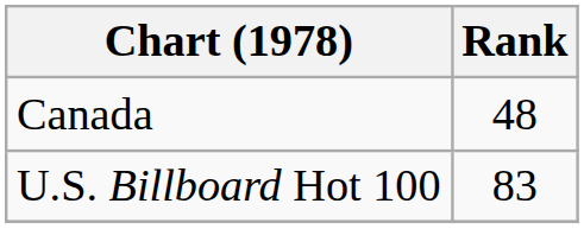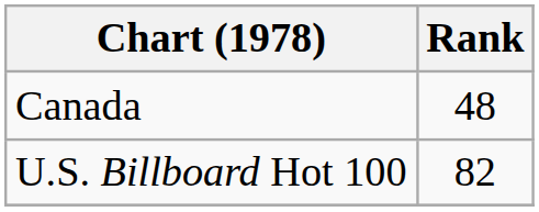U.S. Billboard Hot 100 | Rank: 83 -> 82
